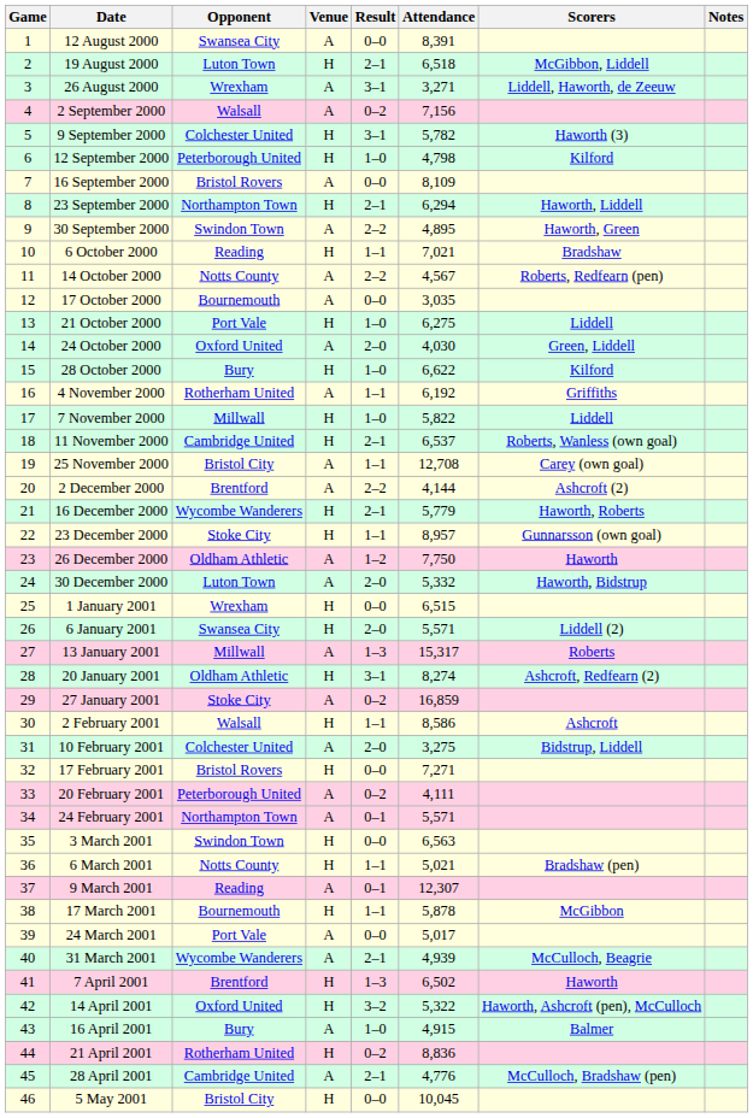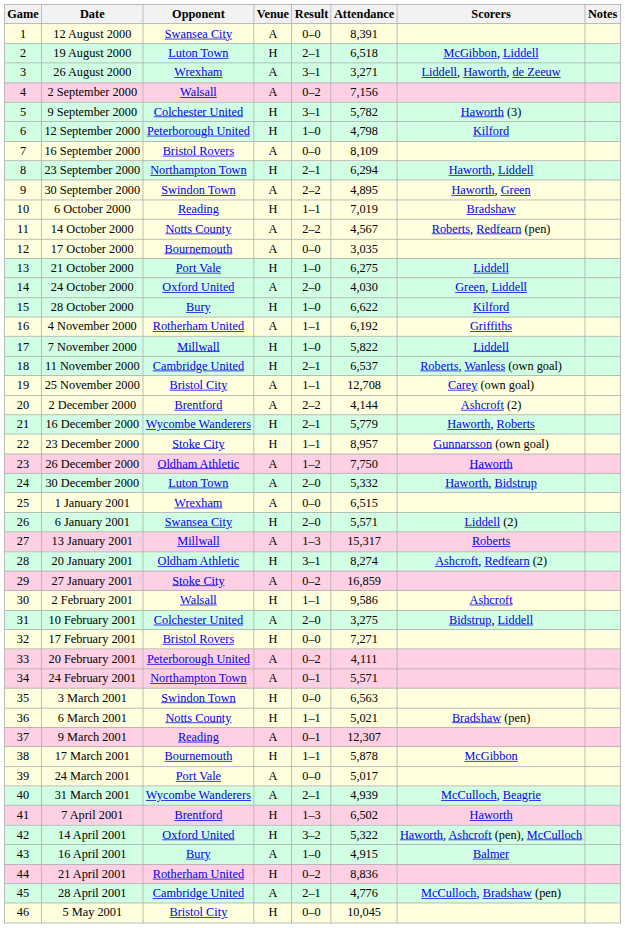6 October 2000 | Attendance: 7,021 -> 7,019
1 January 2001 | Venue: H -> A
2 February 2001 | Attendance: 8,586 -> 9,586
